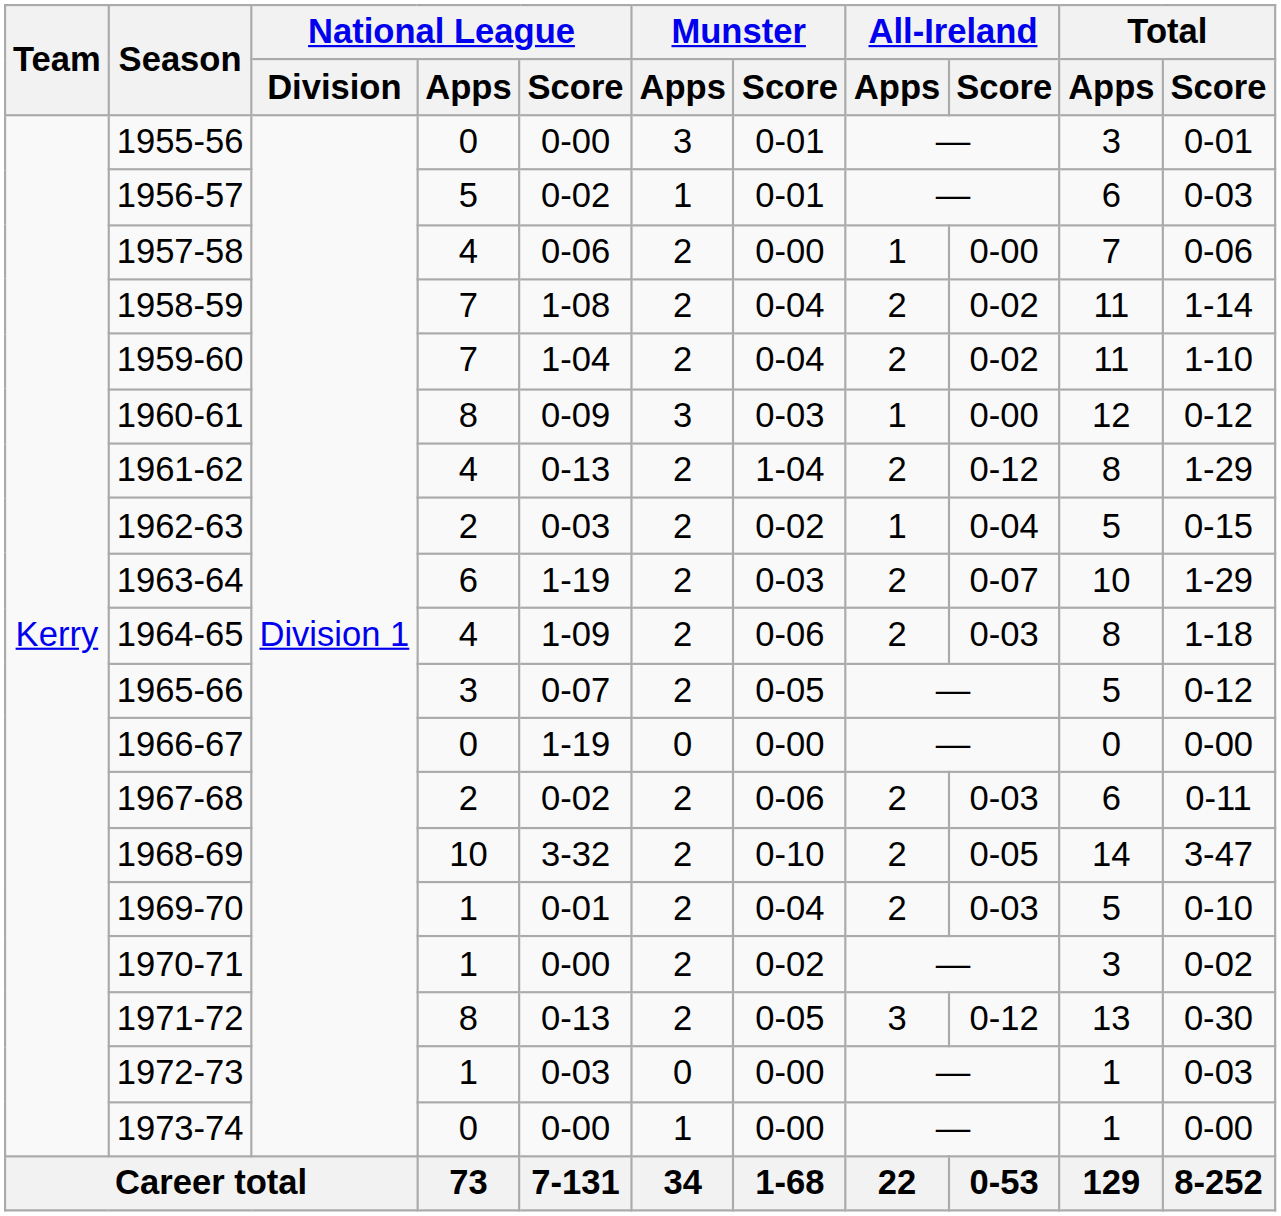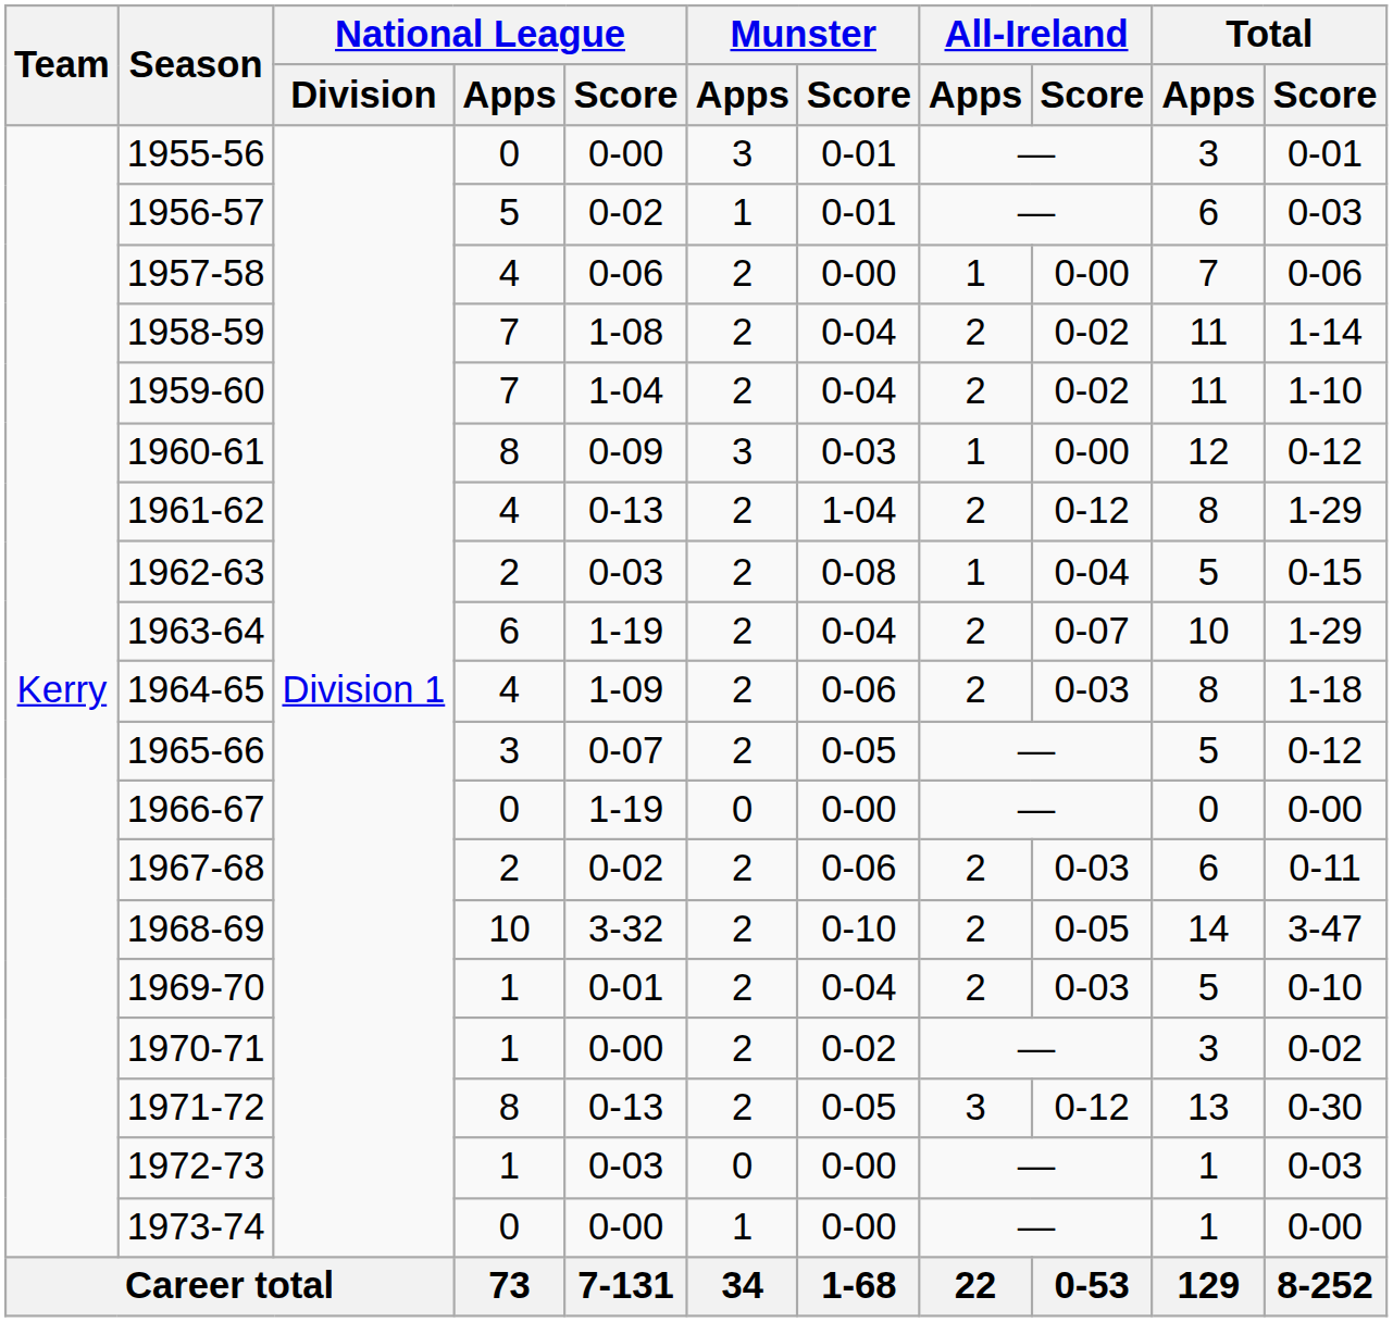1962-63 | Munster / Score: 0-02 -> 0-08
1963-64 | Munster / Score: 0-03 -> 0-04
